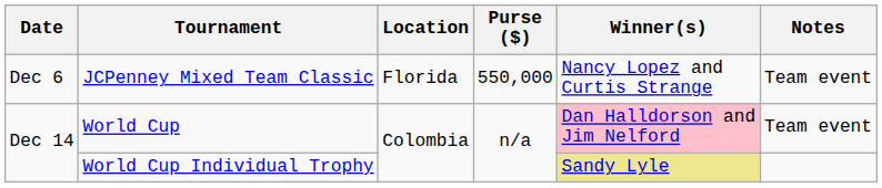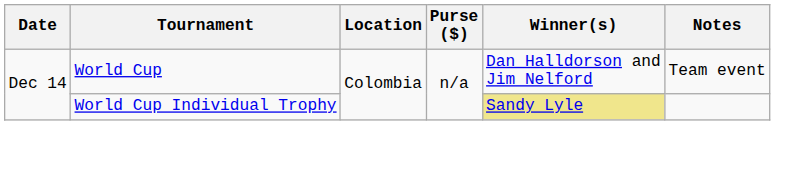- row: Dec 6 | JCPenney Mixed Team Classic | Florida | 550,000 | Nancy Lopez and Curtis Strange | Team event
World Cup | Winner(s): pink background -> no background
